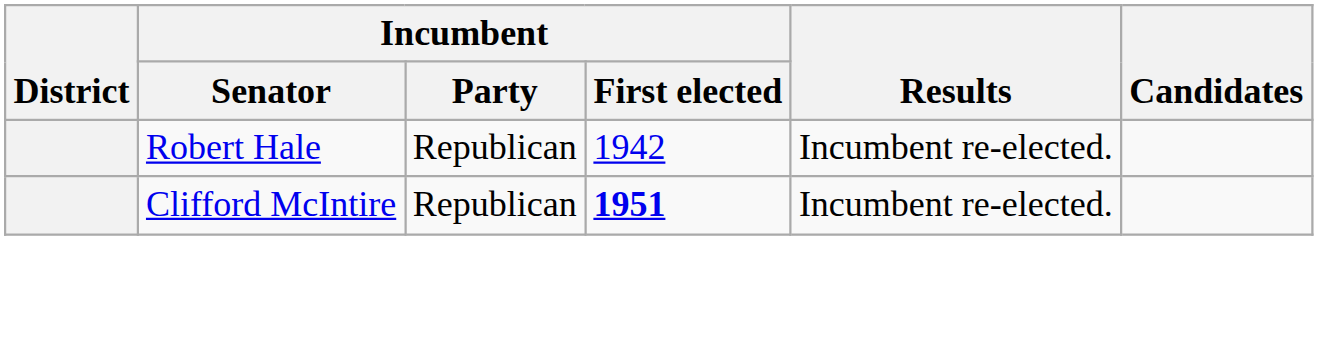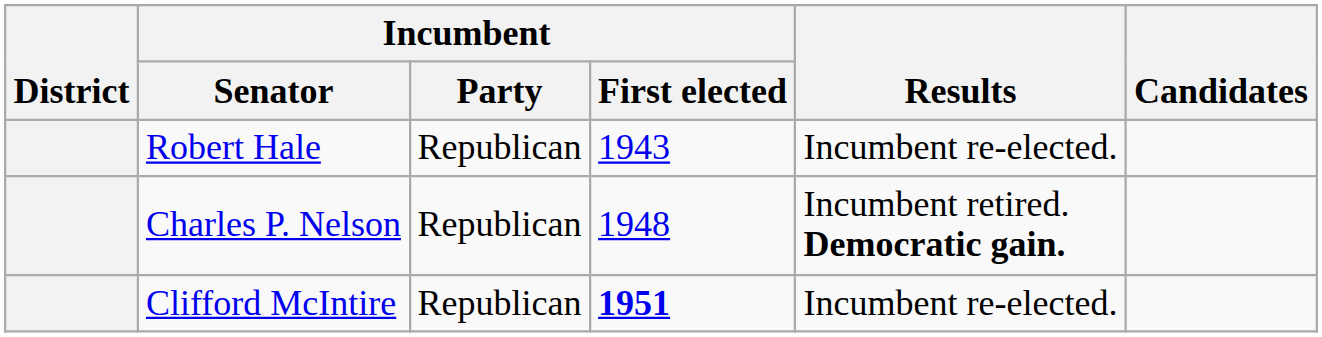Robert Hale | Incumbent / First elected: 1942 -> 1943
+ row: Charles P. Nelson | Republican | 1948 | Incumbent retired. Democratic gain.
